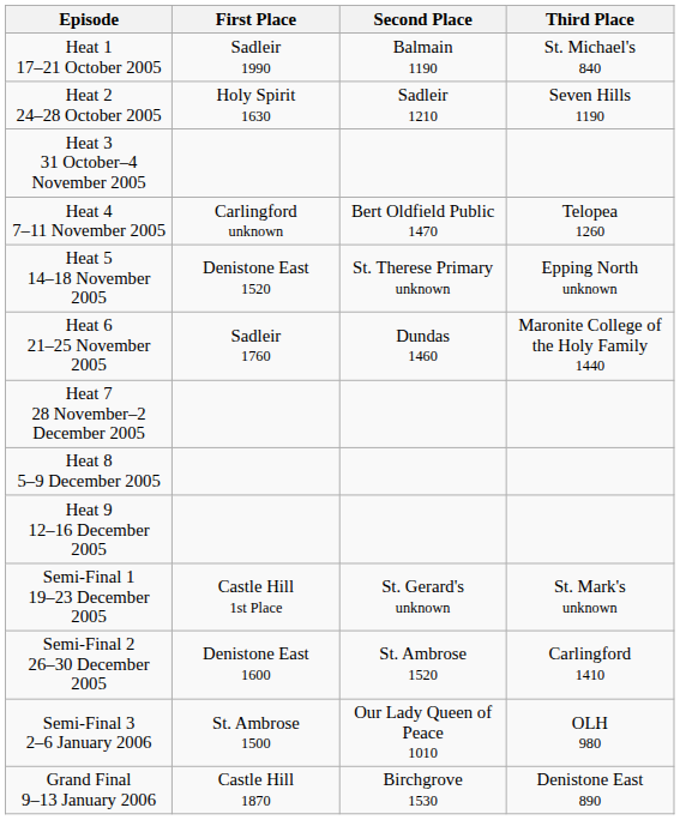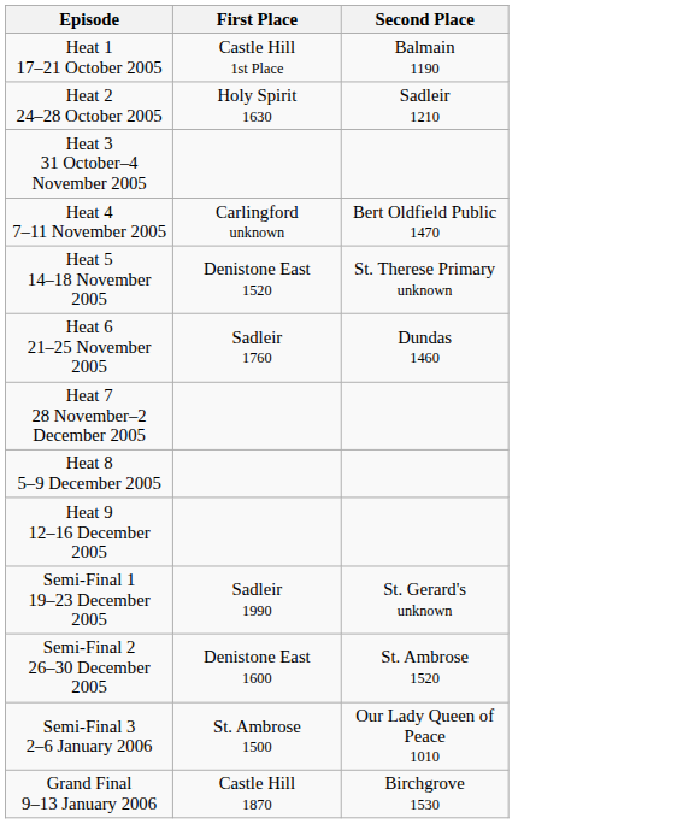- column: Third Place | St. Michael's 840 | Seven Hills 1190 | Telopea 1260 | Epping North unknown | Maronite College of the Holy Family 1440 | St. Mark's unknown | Carlingford 1410 | OLH 980 | Denistone East 890
Heat 1 17–21 October 2005 | First Place: Sadleir 1990 -> Castle Hill 1st Place
Semi-Final 1 19–23 December 2005 | First Place: Castle Hill 1st Place -> Sadleir 1990
